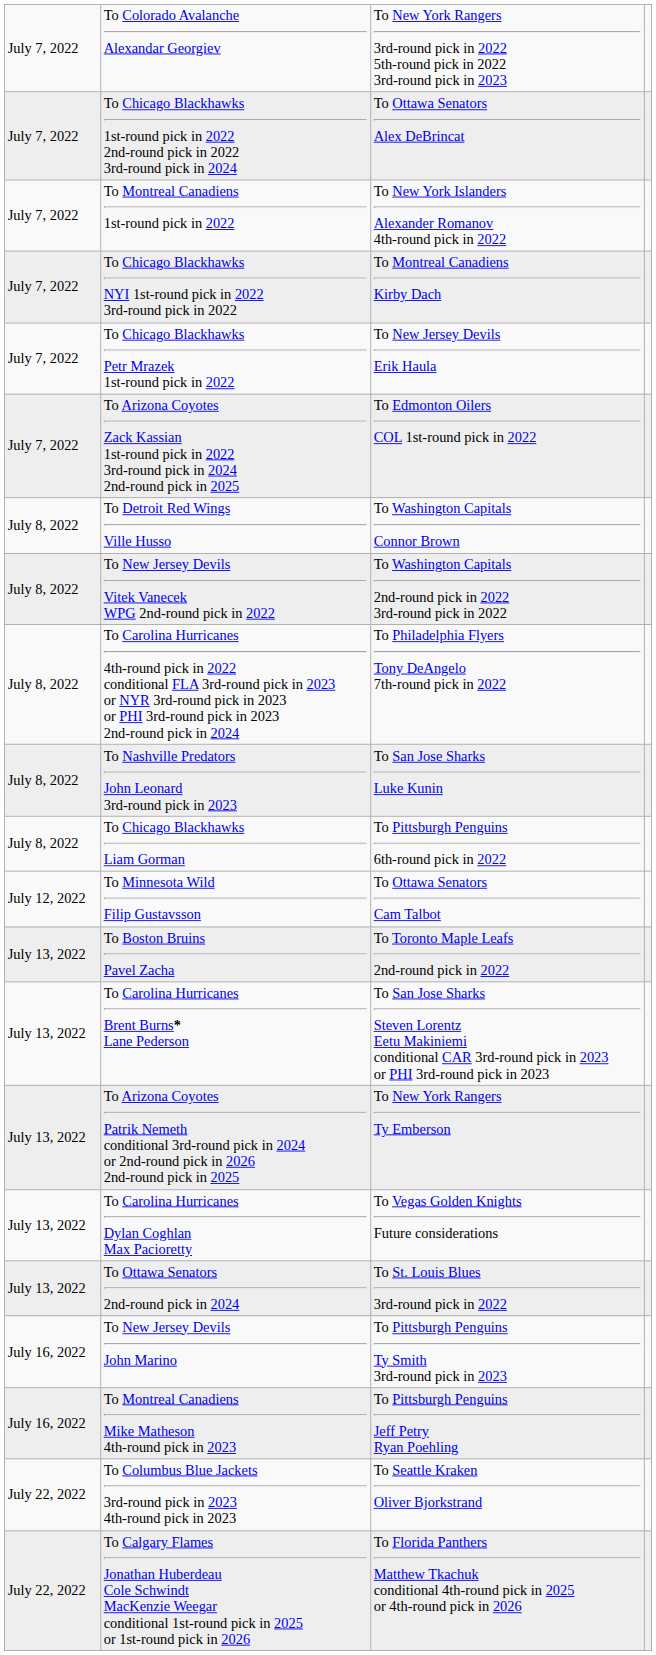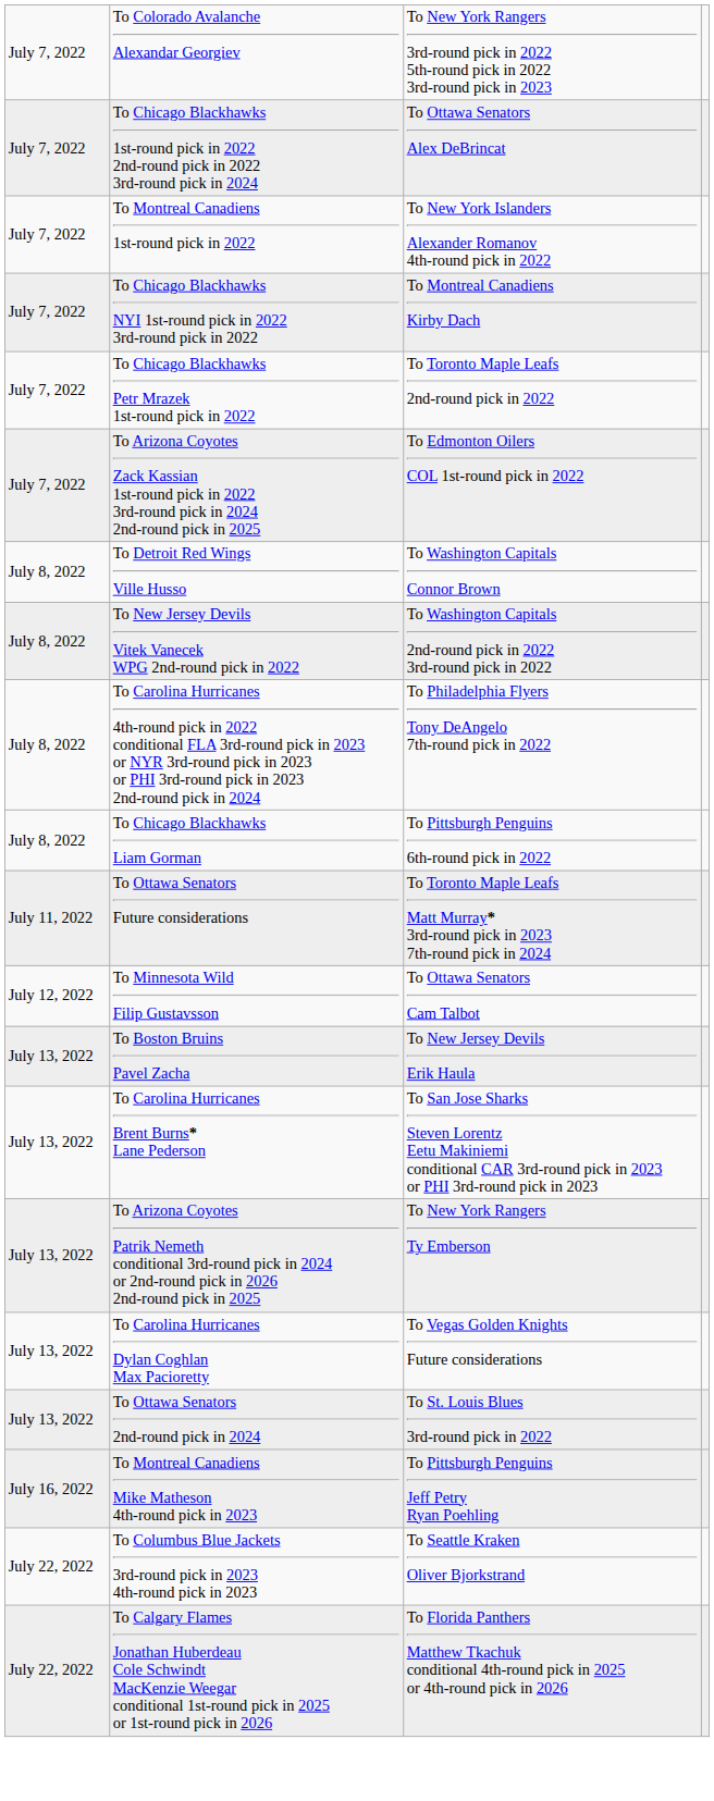To Chicago Blackhawks Petr Mrazek 1st-round pick in 2022 | column 3: To New Jersey Devils Erik Haula -> To Toronto Maple Leafs 2nd-round pick in 2022
- row: July 8, 2022 | To Nashville Predators John Leonard 3rd-round pick in 2023 | To San Jose Sharks Luke Kunin
+ row: July 11, 2022 | To Ottawa Senators Future considerations | To Toronto Maple Leafs Matt Murray* 3rd-round pick in 2023 7th-round pick in 2024
To Boston Bruins Pavel Zacha | column 3: To Toronto Maple Leafs 2nd-round pick in 2022 -> To New Jersey Devils Erik Haula
- row: July 16, 2022 | To New Jersey Devils John Marino | To Pittsburgh Penguins Ty Smith 3rd-round pick in 2023
